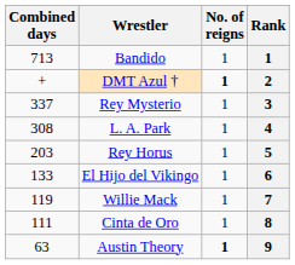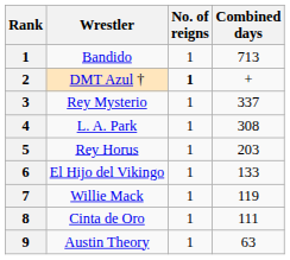columns swapped: Rank <-> Combined days
Austin Theory | No. of reigns: bold -> normal
